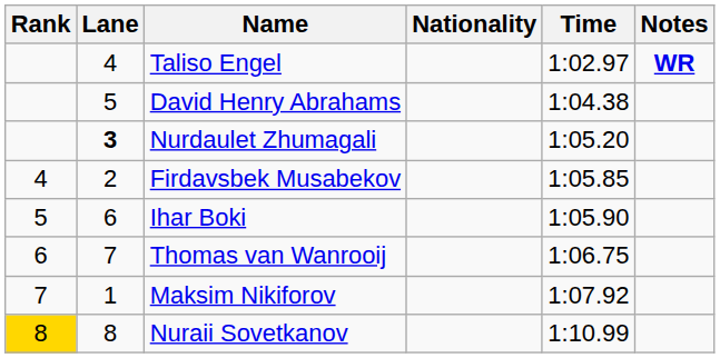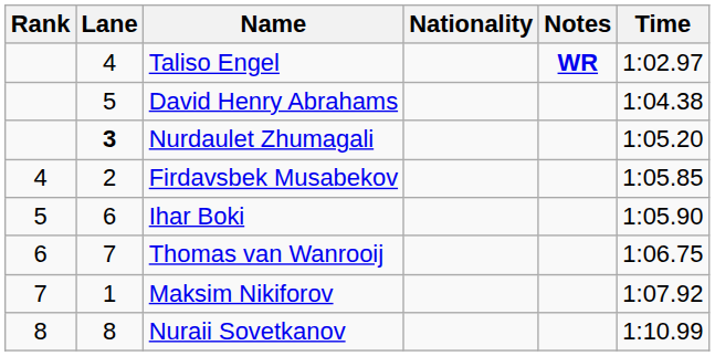columns swapped: Time <-> Notes
Nuraii Sovetkanov | Rank: gold background -> no background
